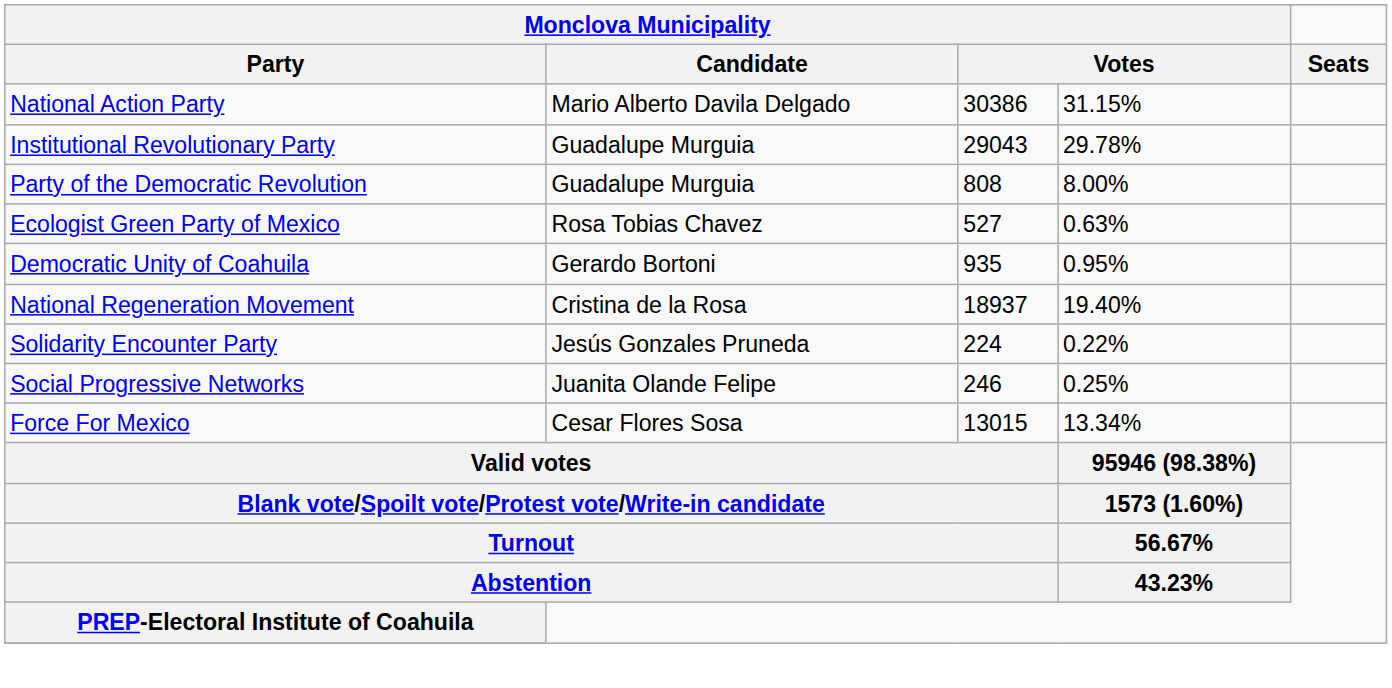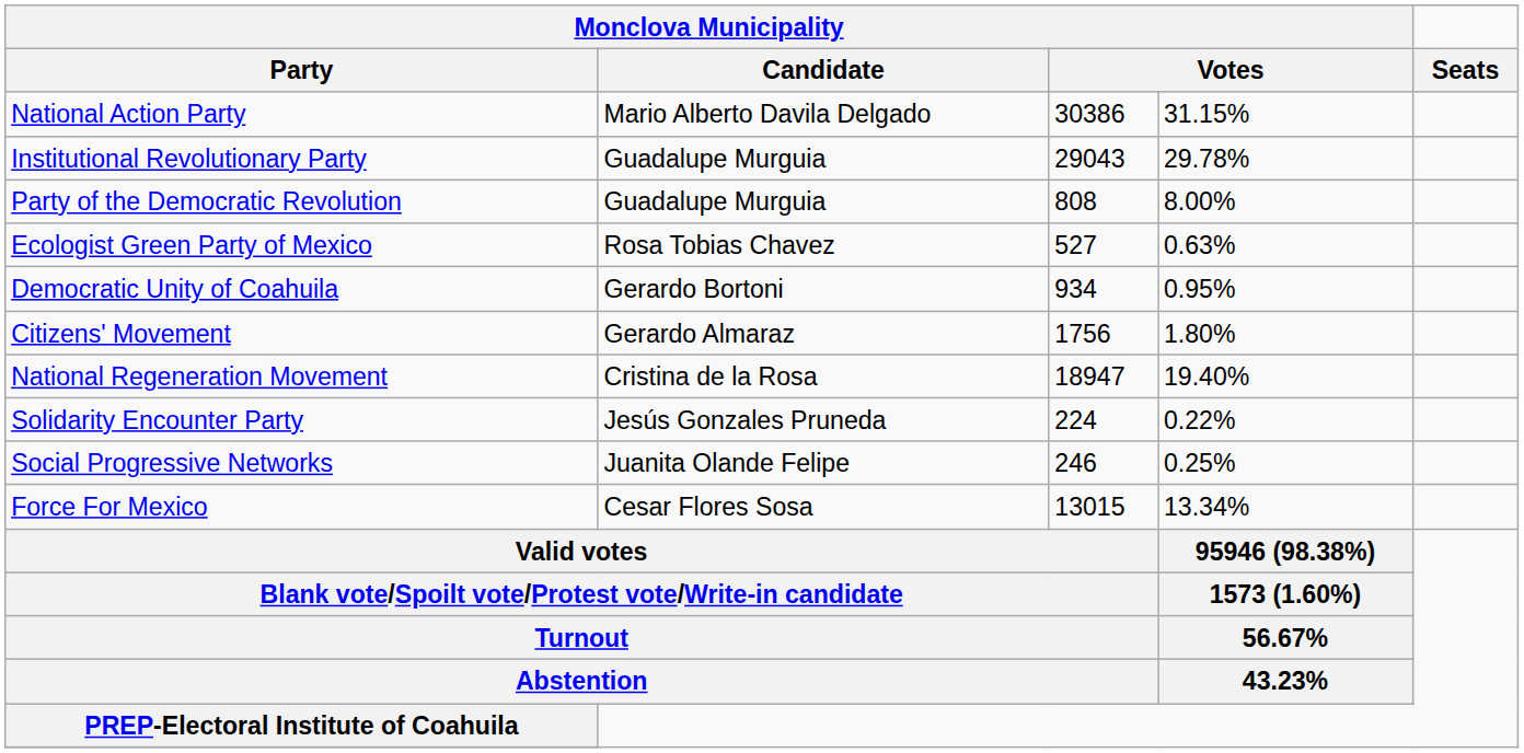Democratic Unity of Coahuila | column 3: 935 -> 934
+ row: Citizens' Movement | Gerardo Almaraz | 1756 | 1.80%
National Regeneration Movement | column 3: 18937 -> 18947
